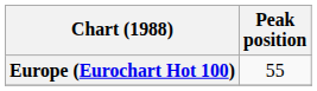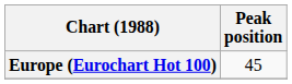Europe (Eurochart Hot 100) | Peak position: 55 -> 45
